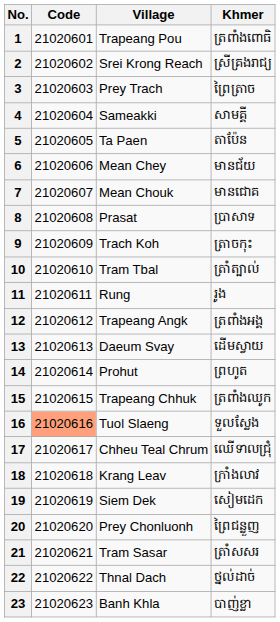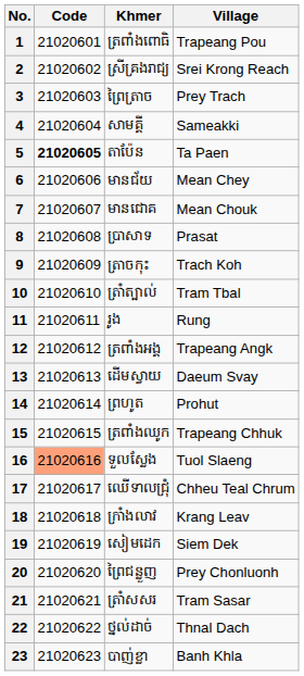columns swapped: Village <-> Khmer
5 | Code: normal -> bold
